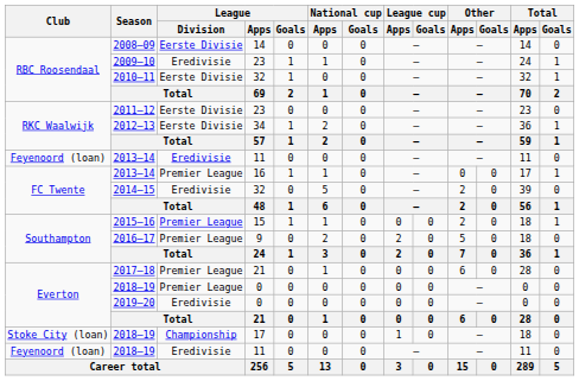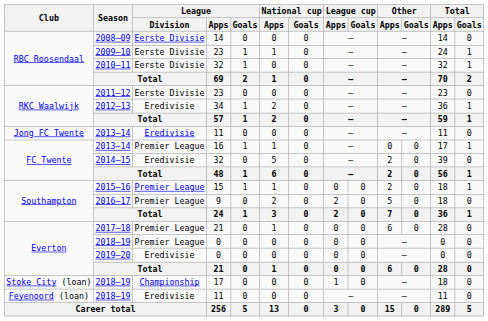2009–10 | League / Division: Eredivisie -> Eerste Divisie
2012–13 | League / Division: Eerste Divisie -> Eredivisie
2013–14 / 11 | Club: Feyenoord (loan) -> Jong FC Twente
